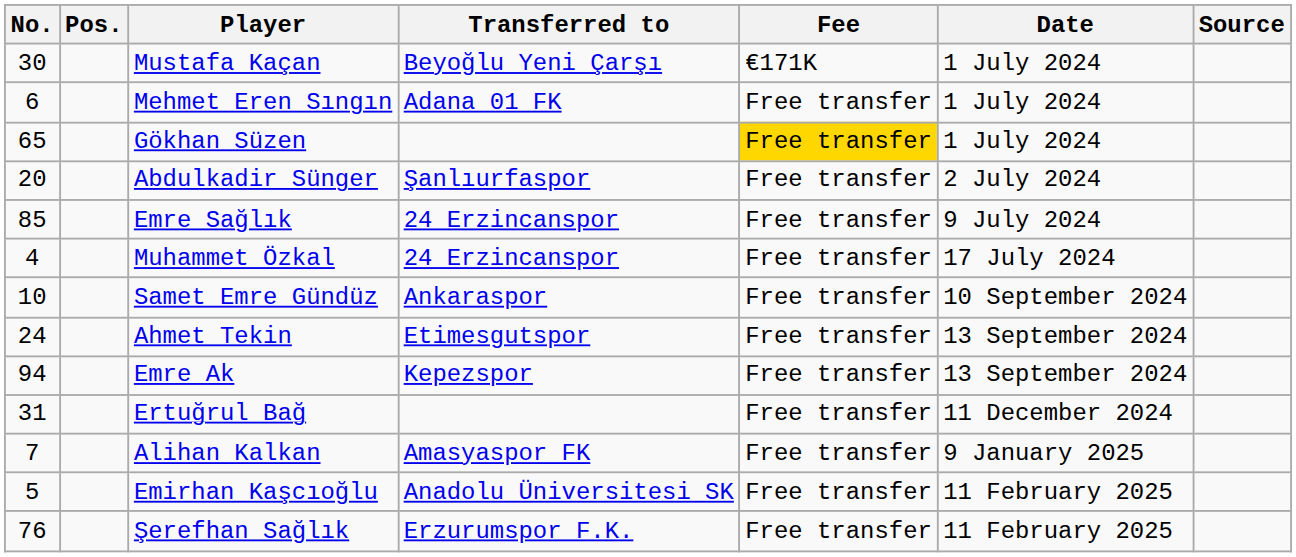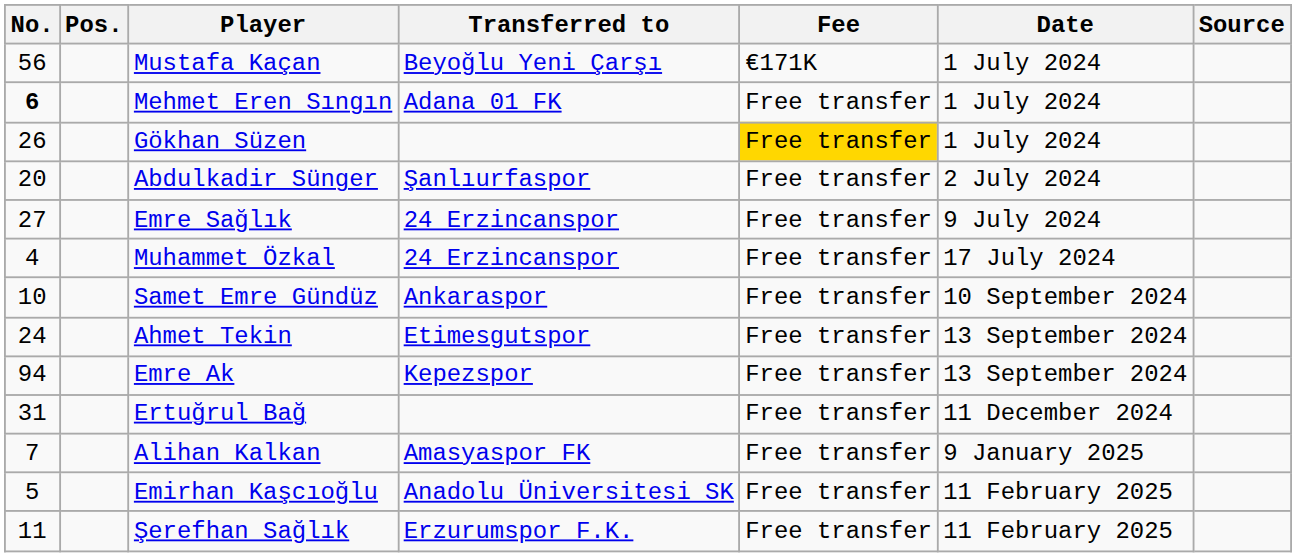Mustafa Kaçan | No.: 30 -> 56
Mehmet Eren Sıngın | No.: normal -> bold
Gökhan Süzen | No.: 65 -> 26
Emre Sağlık | No.: 85 -> 27
Şerefhan Sağlık | No.: 76 -> 11
